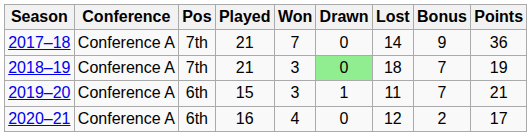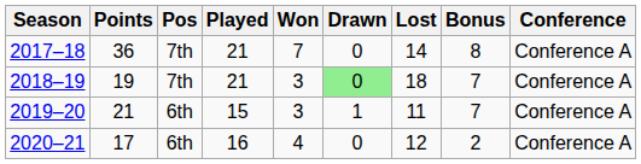columns swapped: Conference <-> Points
2017–18 | Bonus: 9 -> 8
